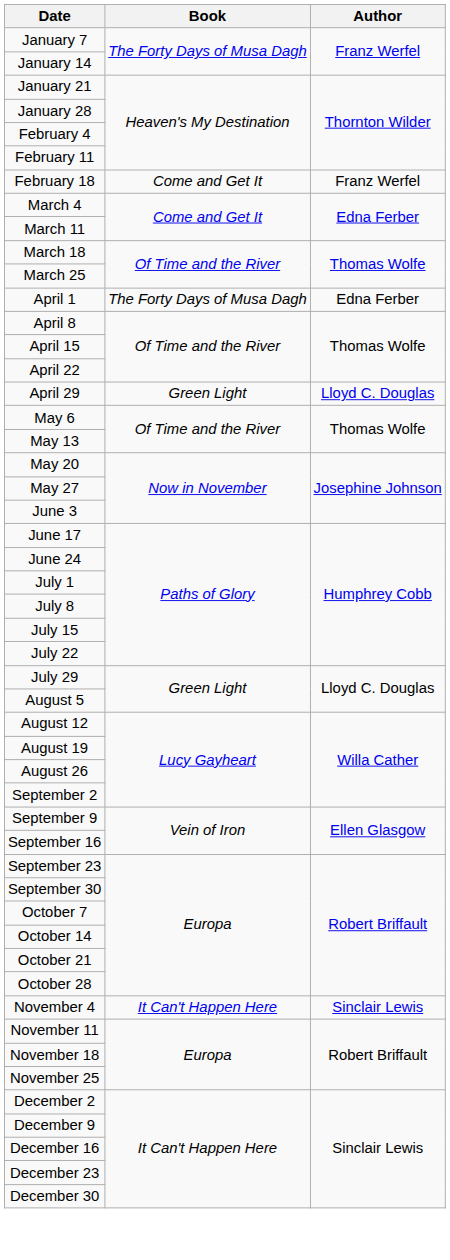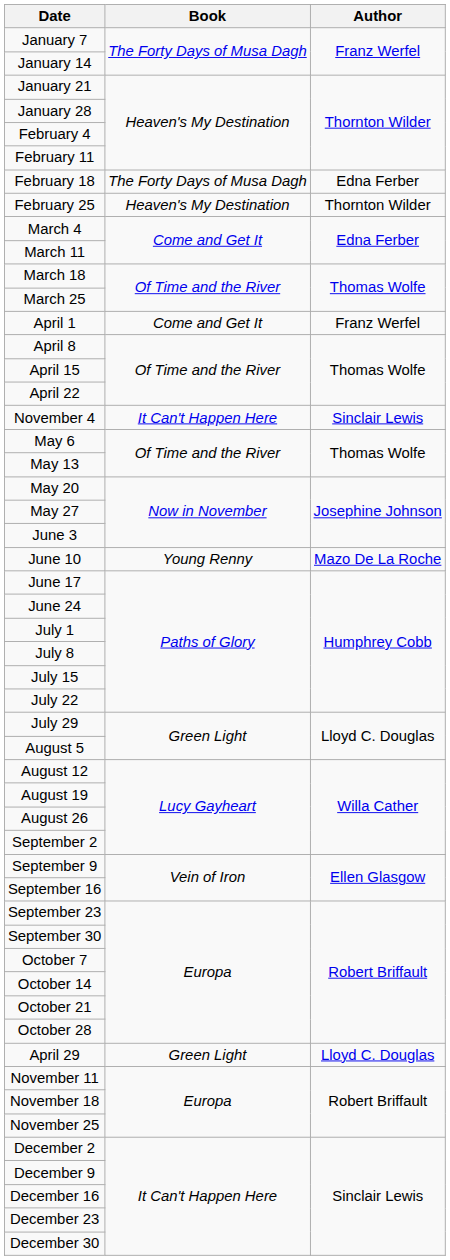February 18 | Book: Come and Get It -> The Forty Days of Musa Dagh
February 18 | Author: Franz Werfel -> Edna Ferber
+ row: February 25 | Heaven's My Destination | Thornton Wilder
April 1 | Book: The Forty Days of Musa Dagh -> Come and Get It
April 1 | Author: Edna Ferber -> Franz Werfel
rows swapped: April 29 <-> November 4
+ row: June 10 | Young Renny | Mazo De La Roche
